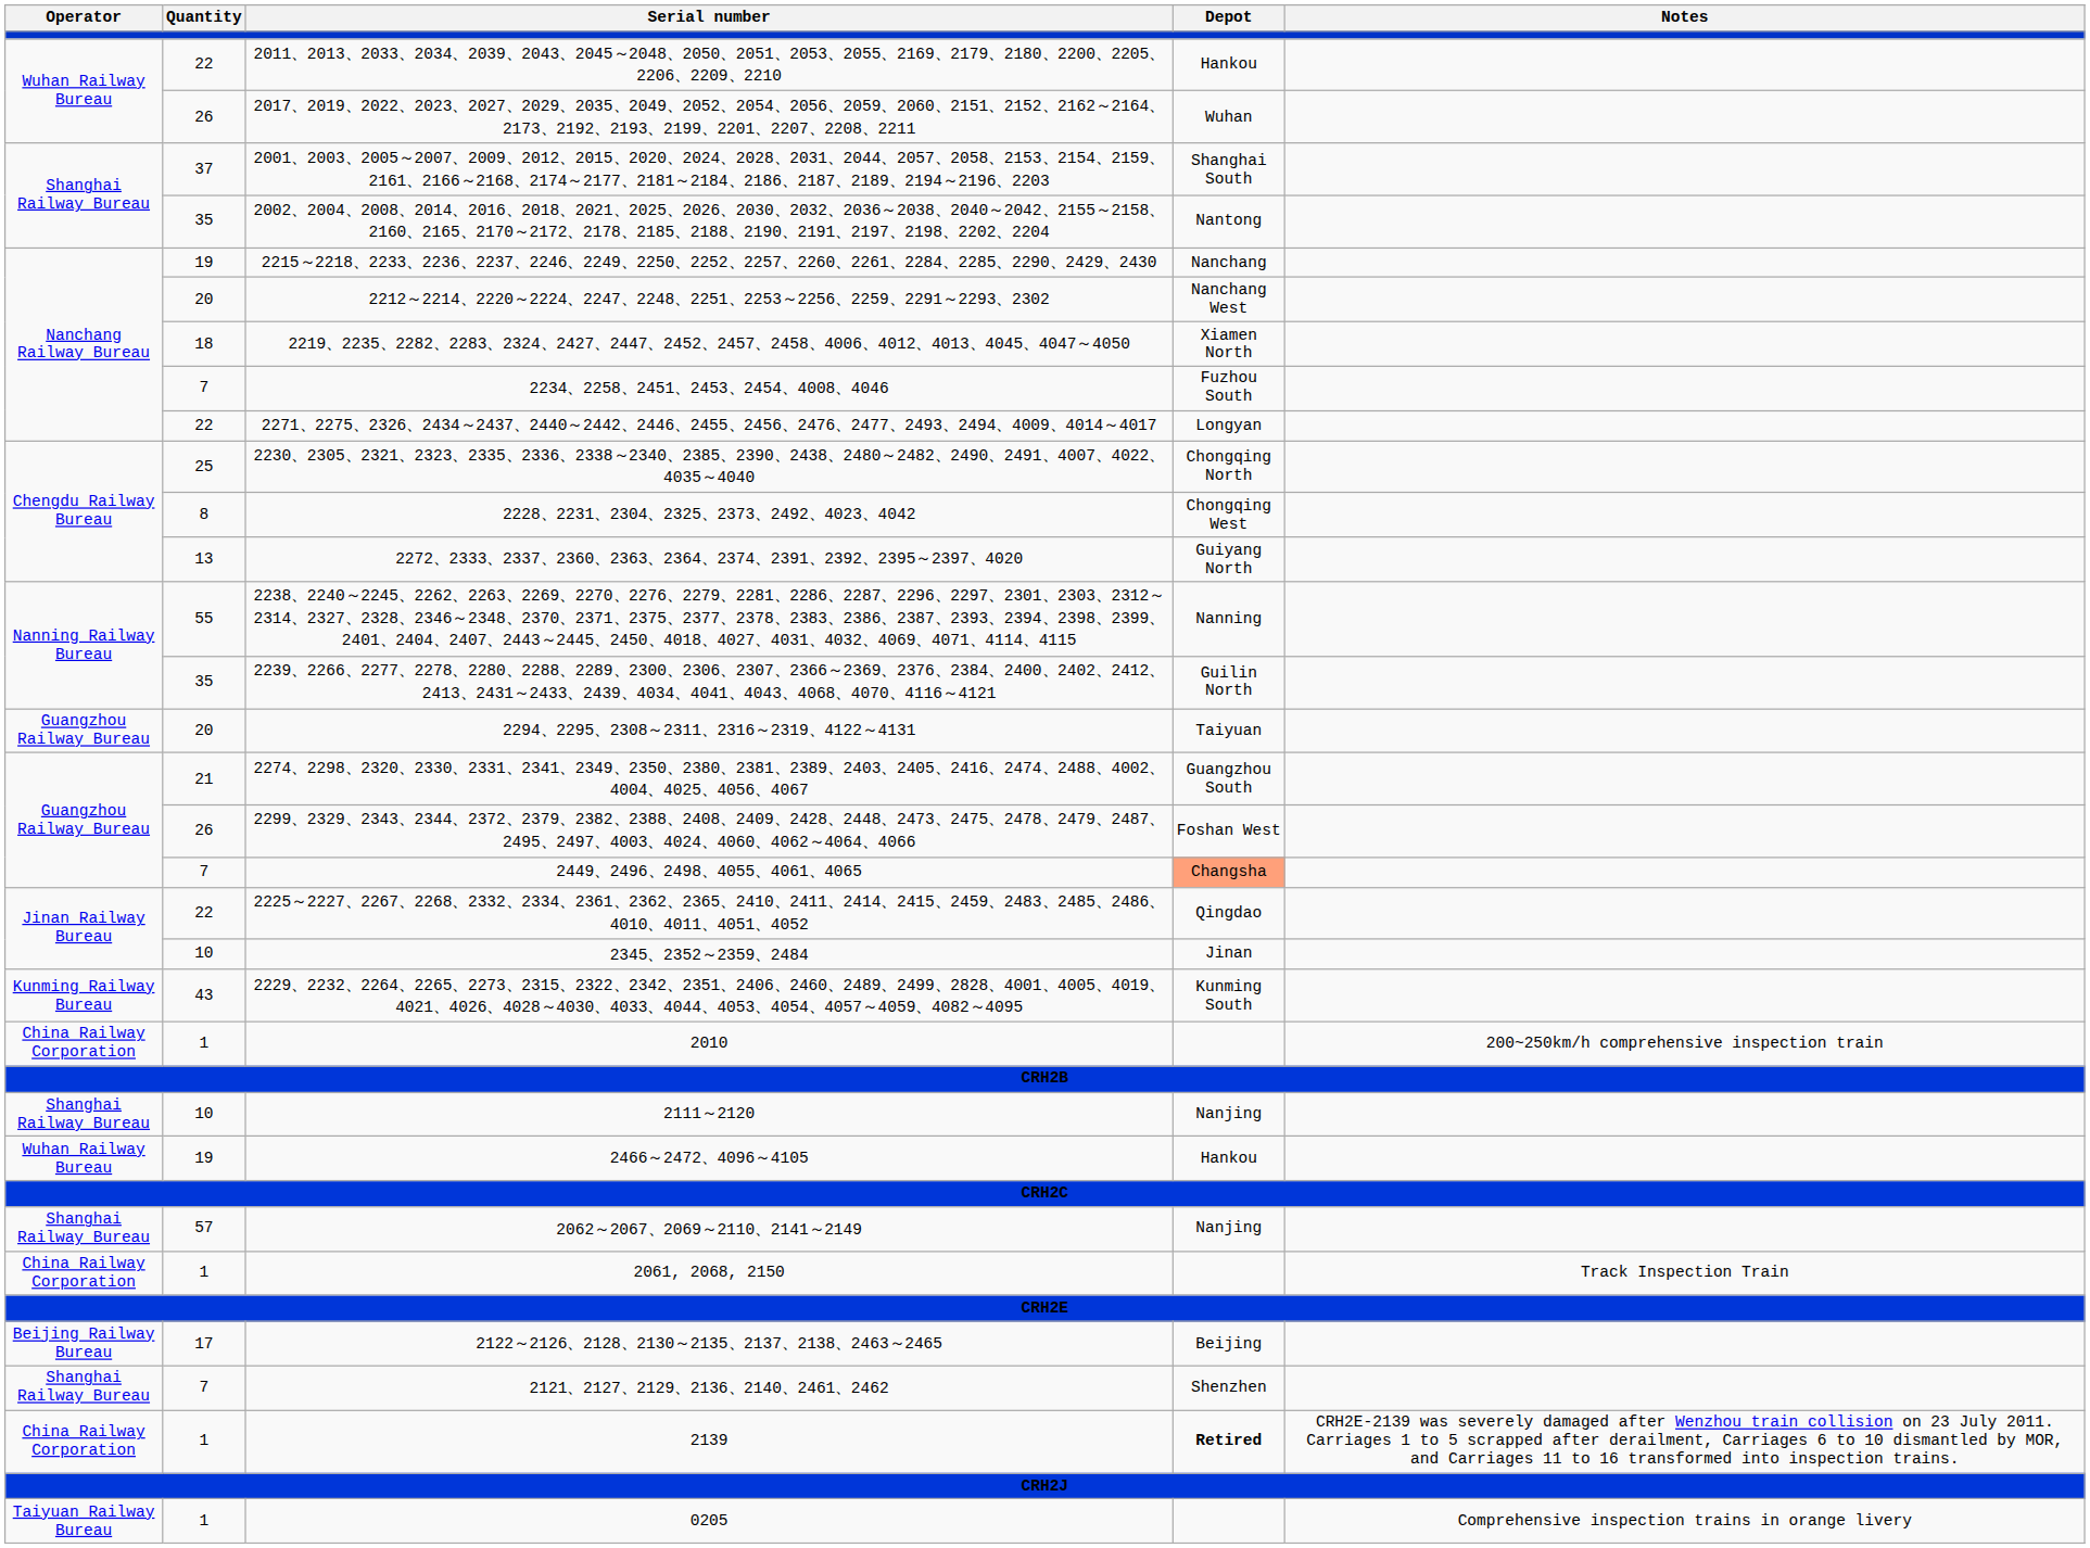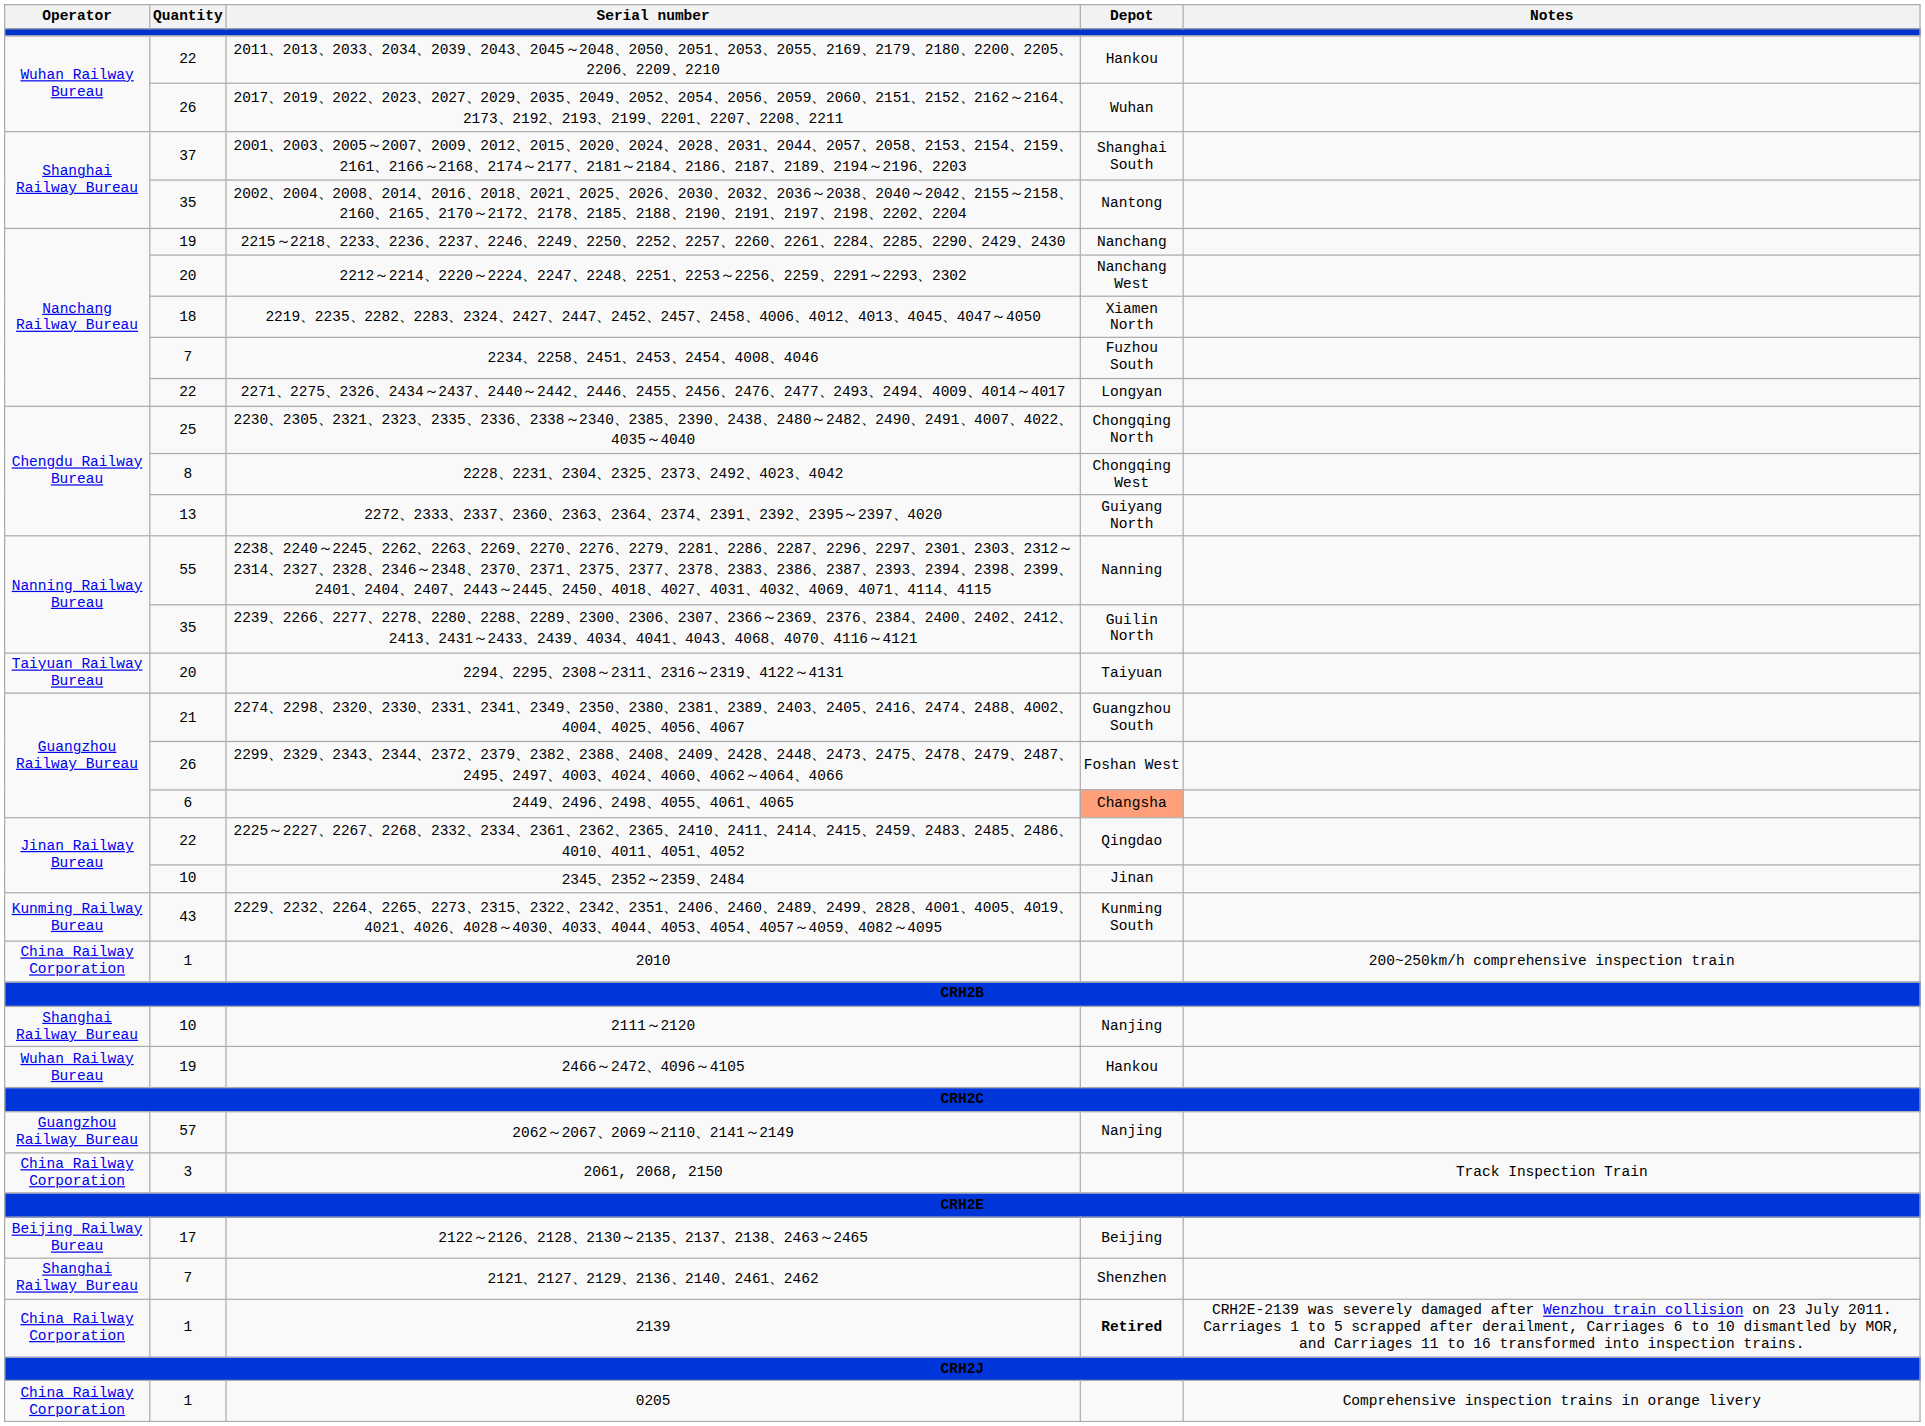2294、2295、2308～2311、2316～2319、4122～4131 | Operator: Guangzhou Railway Bureau -> Taiyuan Railway Bureau
2449、2496、2498、4055、4061、4065 | Quantity: 7 -> 6
2062～2067、2069～2110、2141～2149 | Operator: Shanghai Railway Bureau -> Guangzhou Railway Bureau
2061, 2068, 2150 | Quantity: 1 -> 3
0205 | Operator: Taiyuan Railway Bureau -> China Railway Corporation
